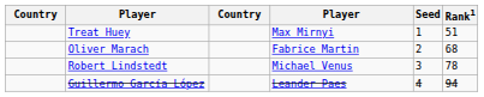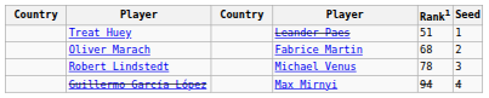columns swapped: Rank1 <-> Seed
Treat Huey | column 4: Max Mirnyi -> Leander Paes
Guillermo García López | column 4: Leander Paes -> Max Mirnyi
